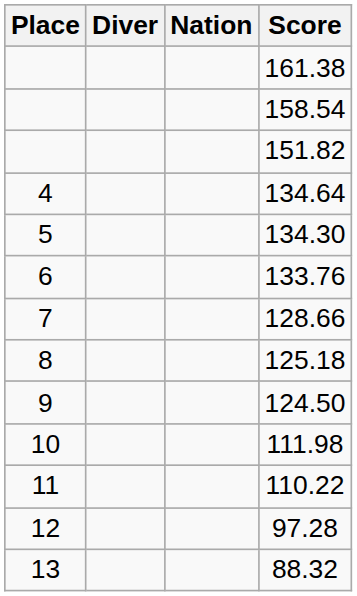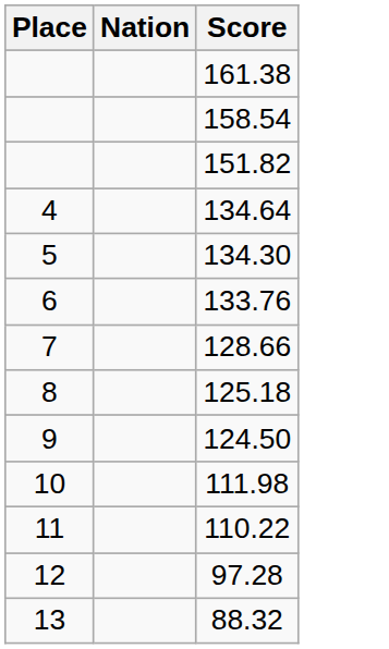- column: Diver
